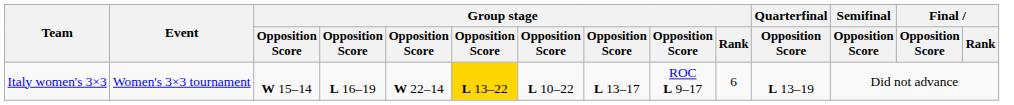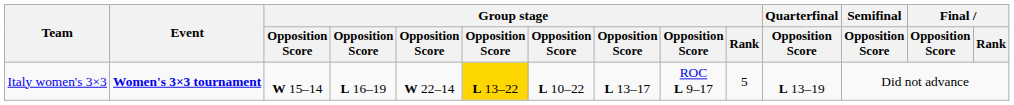Italy women's 3×3 | Event: normal -> bold
Italy women's 3×3 | Group stage / Rank: 6 -> 5
